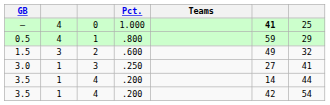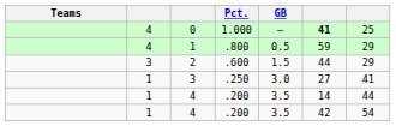columns swapped: Teams <-> GB
2 | column 6: 49 -> 44
2 | column 7: 32 -> 29
